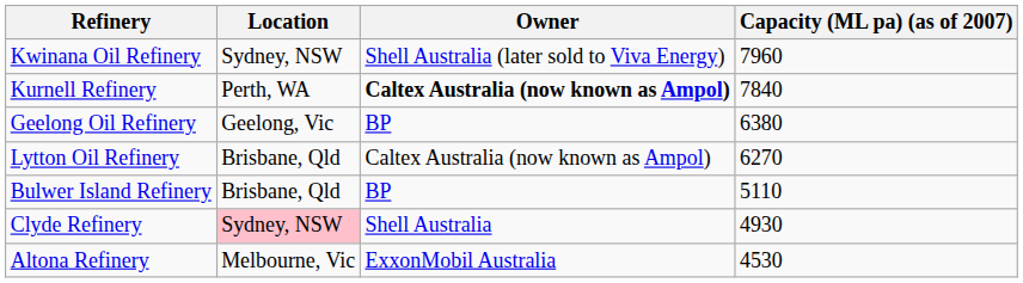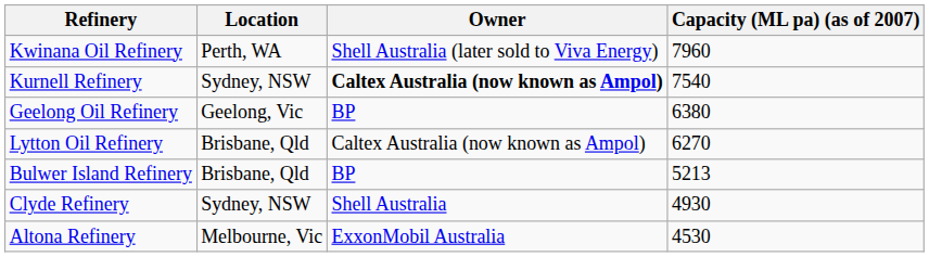Kwinana Oil Refinery | Location: Sydney, NSW -> Perth, WA
Kurnell Refinery | Location: Perth, WA -> Sydney, NSW
Kurnell Refinery | Capacity (ML pa) (as of 2007): 7840 -> 7540
Bulwer Island Refinery | Capacity (ML pa) (as of 2007): 5110 -> 5213
Clyde Refinery | Location: pink background -> no background
